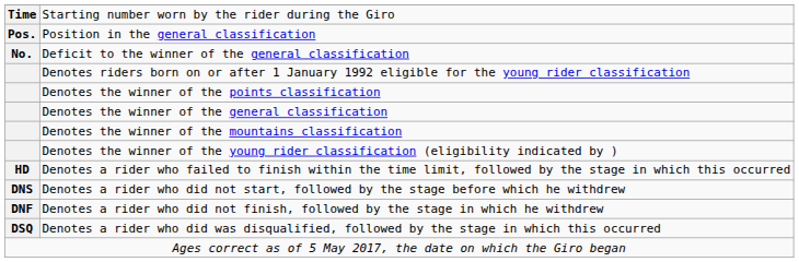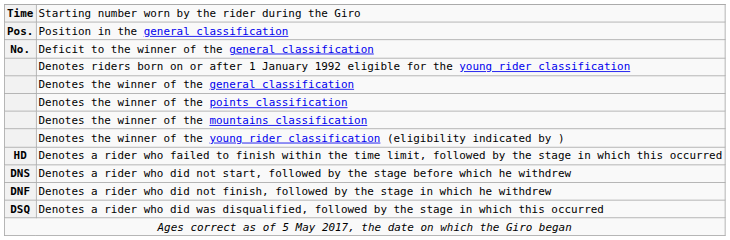rows swapped: Denotes the winner of the general classification <-> Denotes the winner of the points classification
